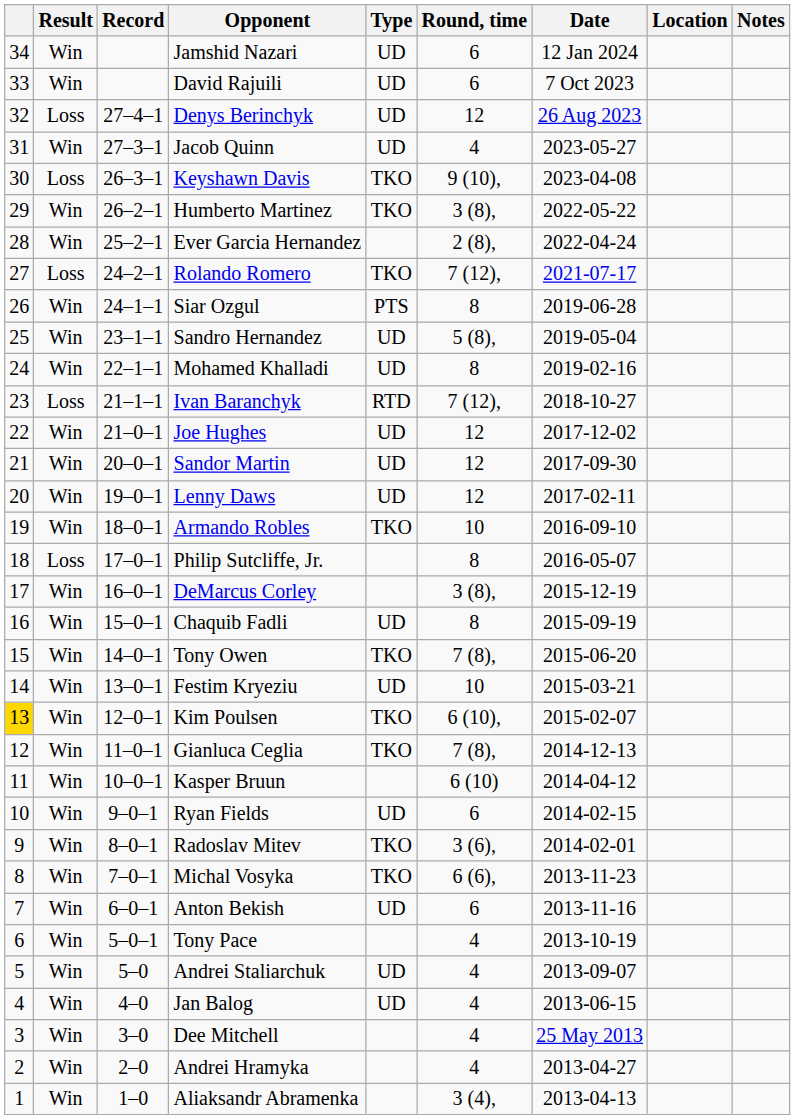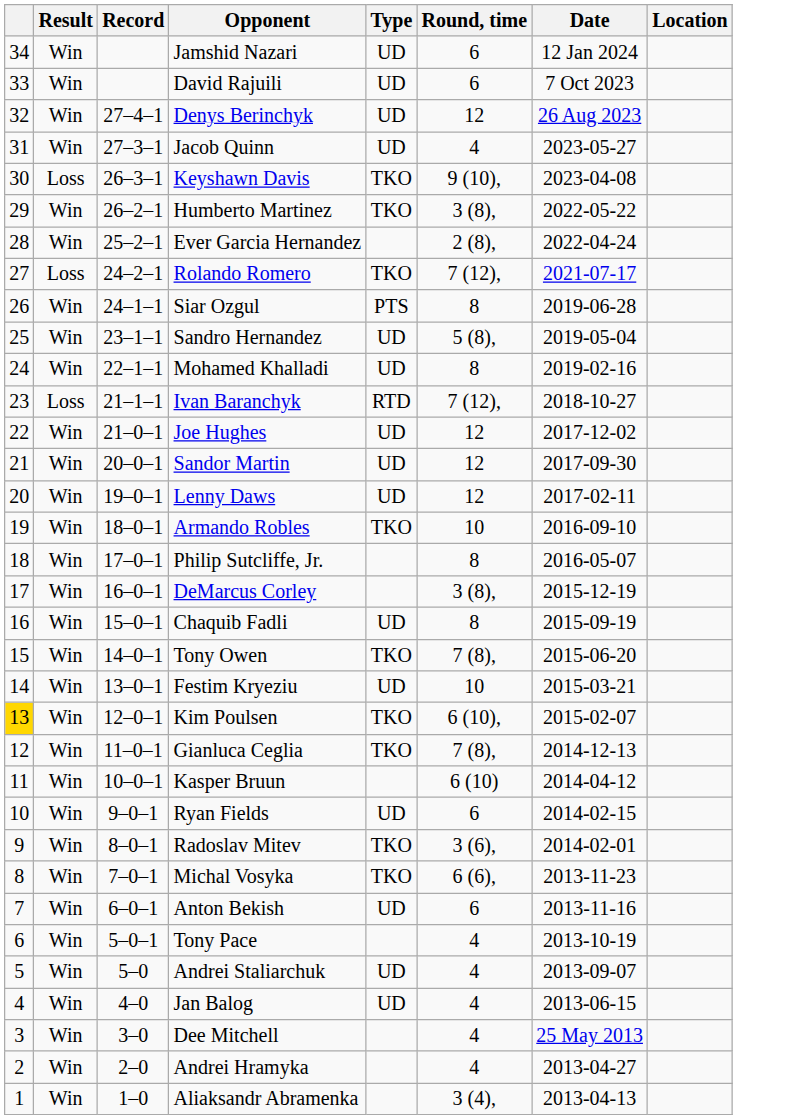- column: Notes
Denys Berinchyk | Result: Loss -> Win
Philip Sutcliffe, Jr. | Result: Loss -> Win
